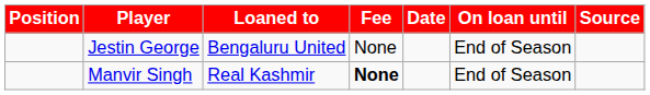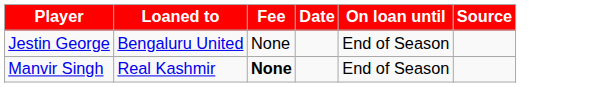- column: Position
